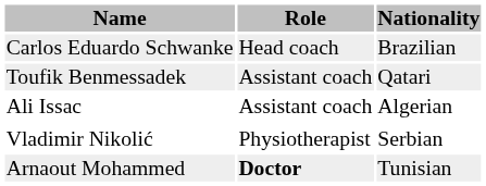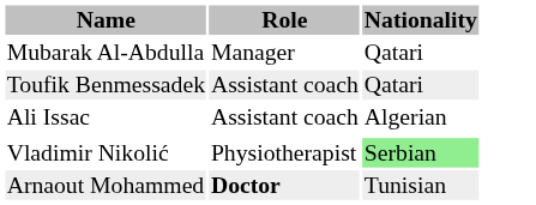- row: Carlos Eduardo Schwanke | Head coach | Brazilian
+ row: Mubarak Al-Abdulla | Manager | Qatari
Vladimir Nikolić | Nationality: no background -> lightgreen background
